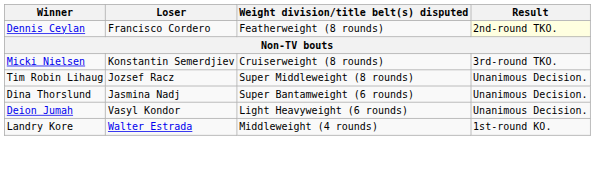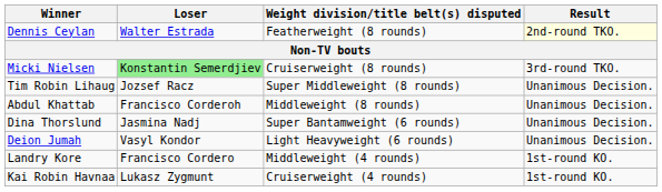Dennis Ceylan | Loser: Francisco Cordero -> Walter Estrada
Micki Nielsen | Loser: no background -> lightgreen background
+ row: Abdul Khattab | Francisco Corderoh | Middleweight (8 rounds) | Unanimous Decision.
Landry Kore | Loser: Walter Estrada -> Francisco Cordero
+ row: Kai Robin Havnaa | Lukasz Zygmunt | Cruiserweight (4 rounds) | 1st-round KO.
